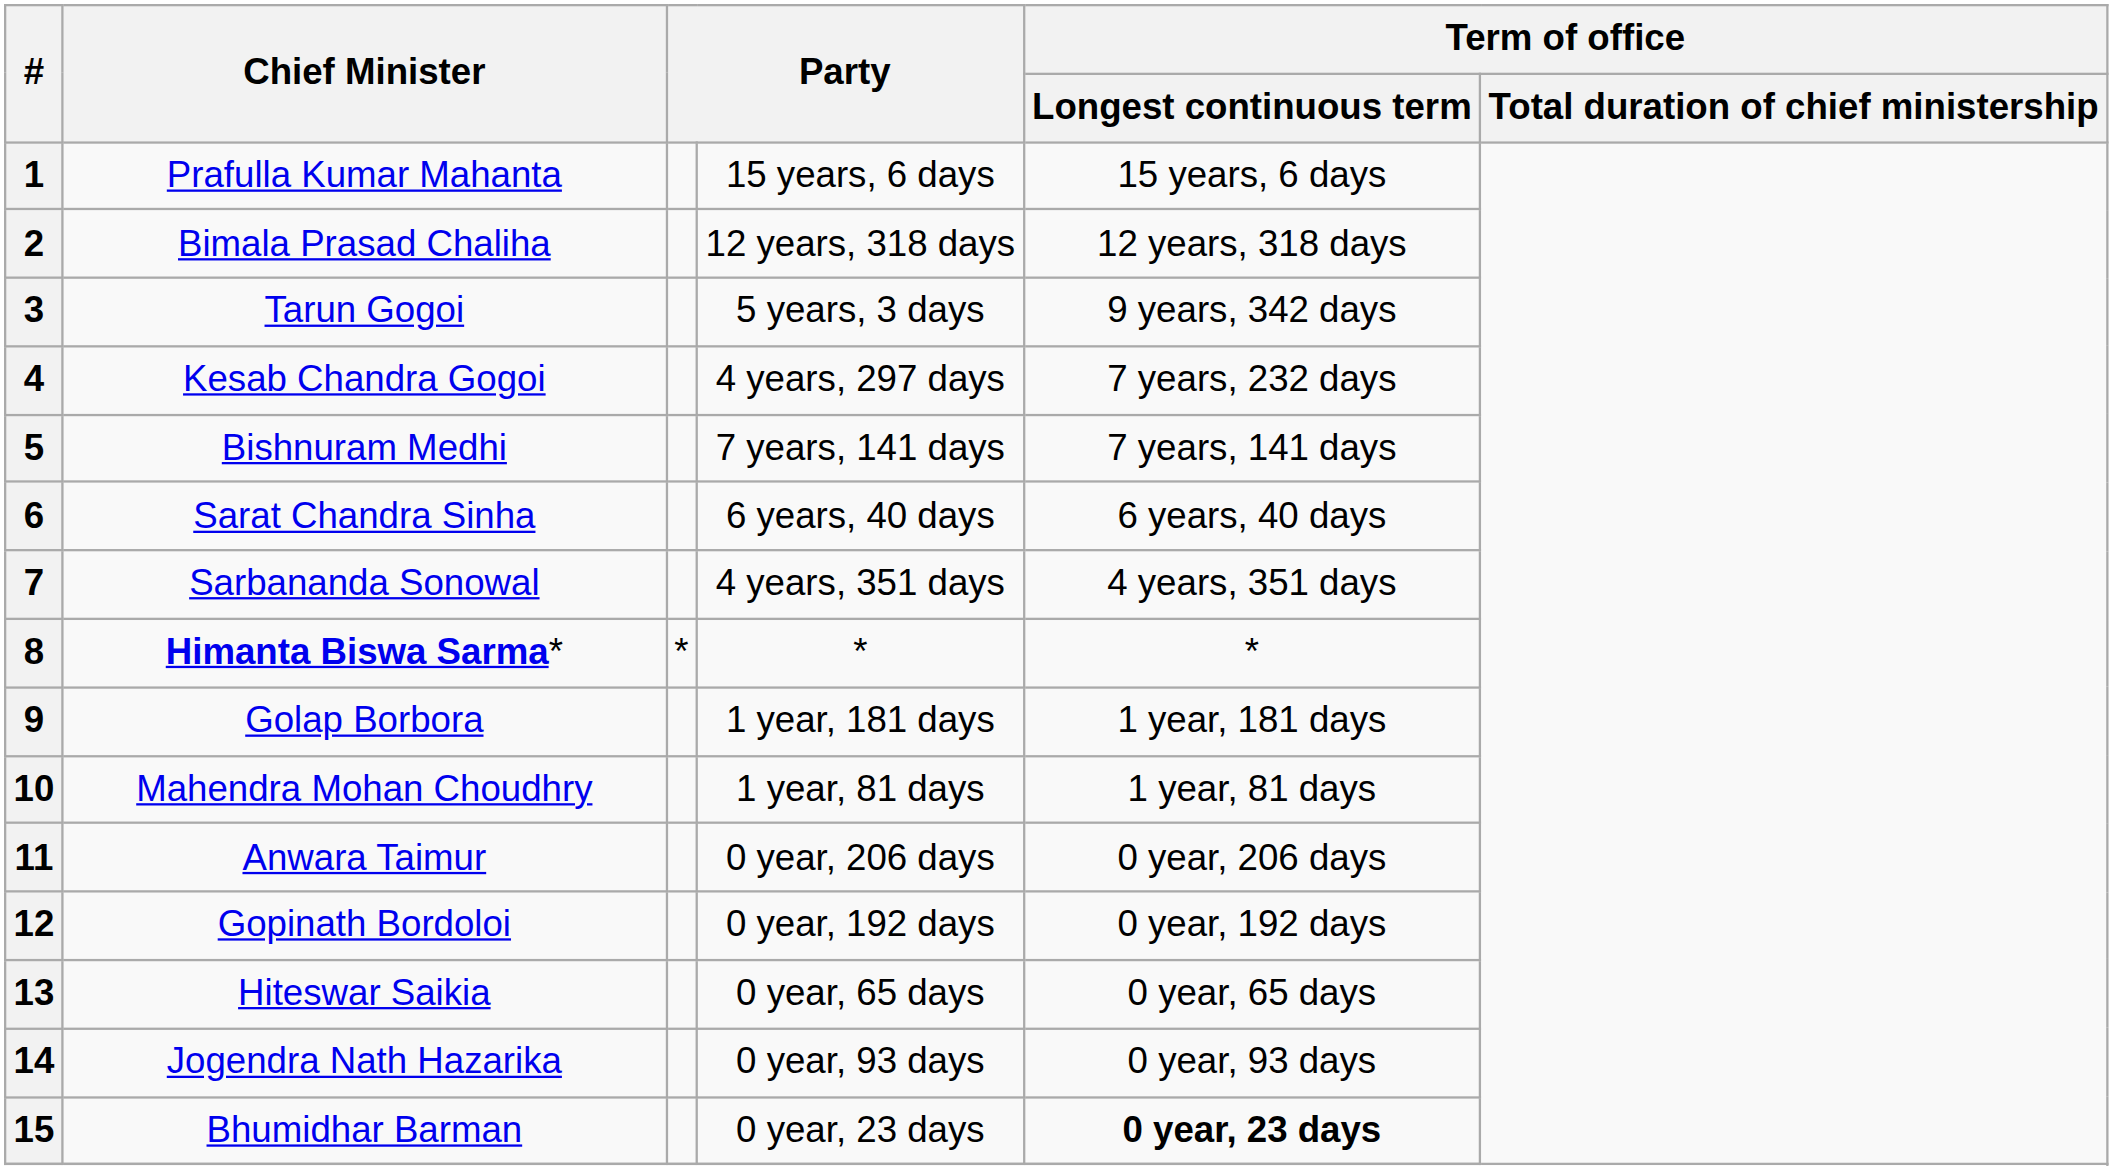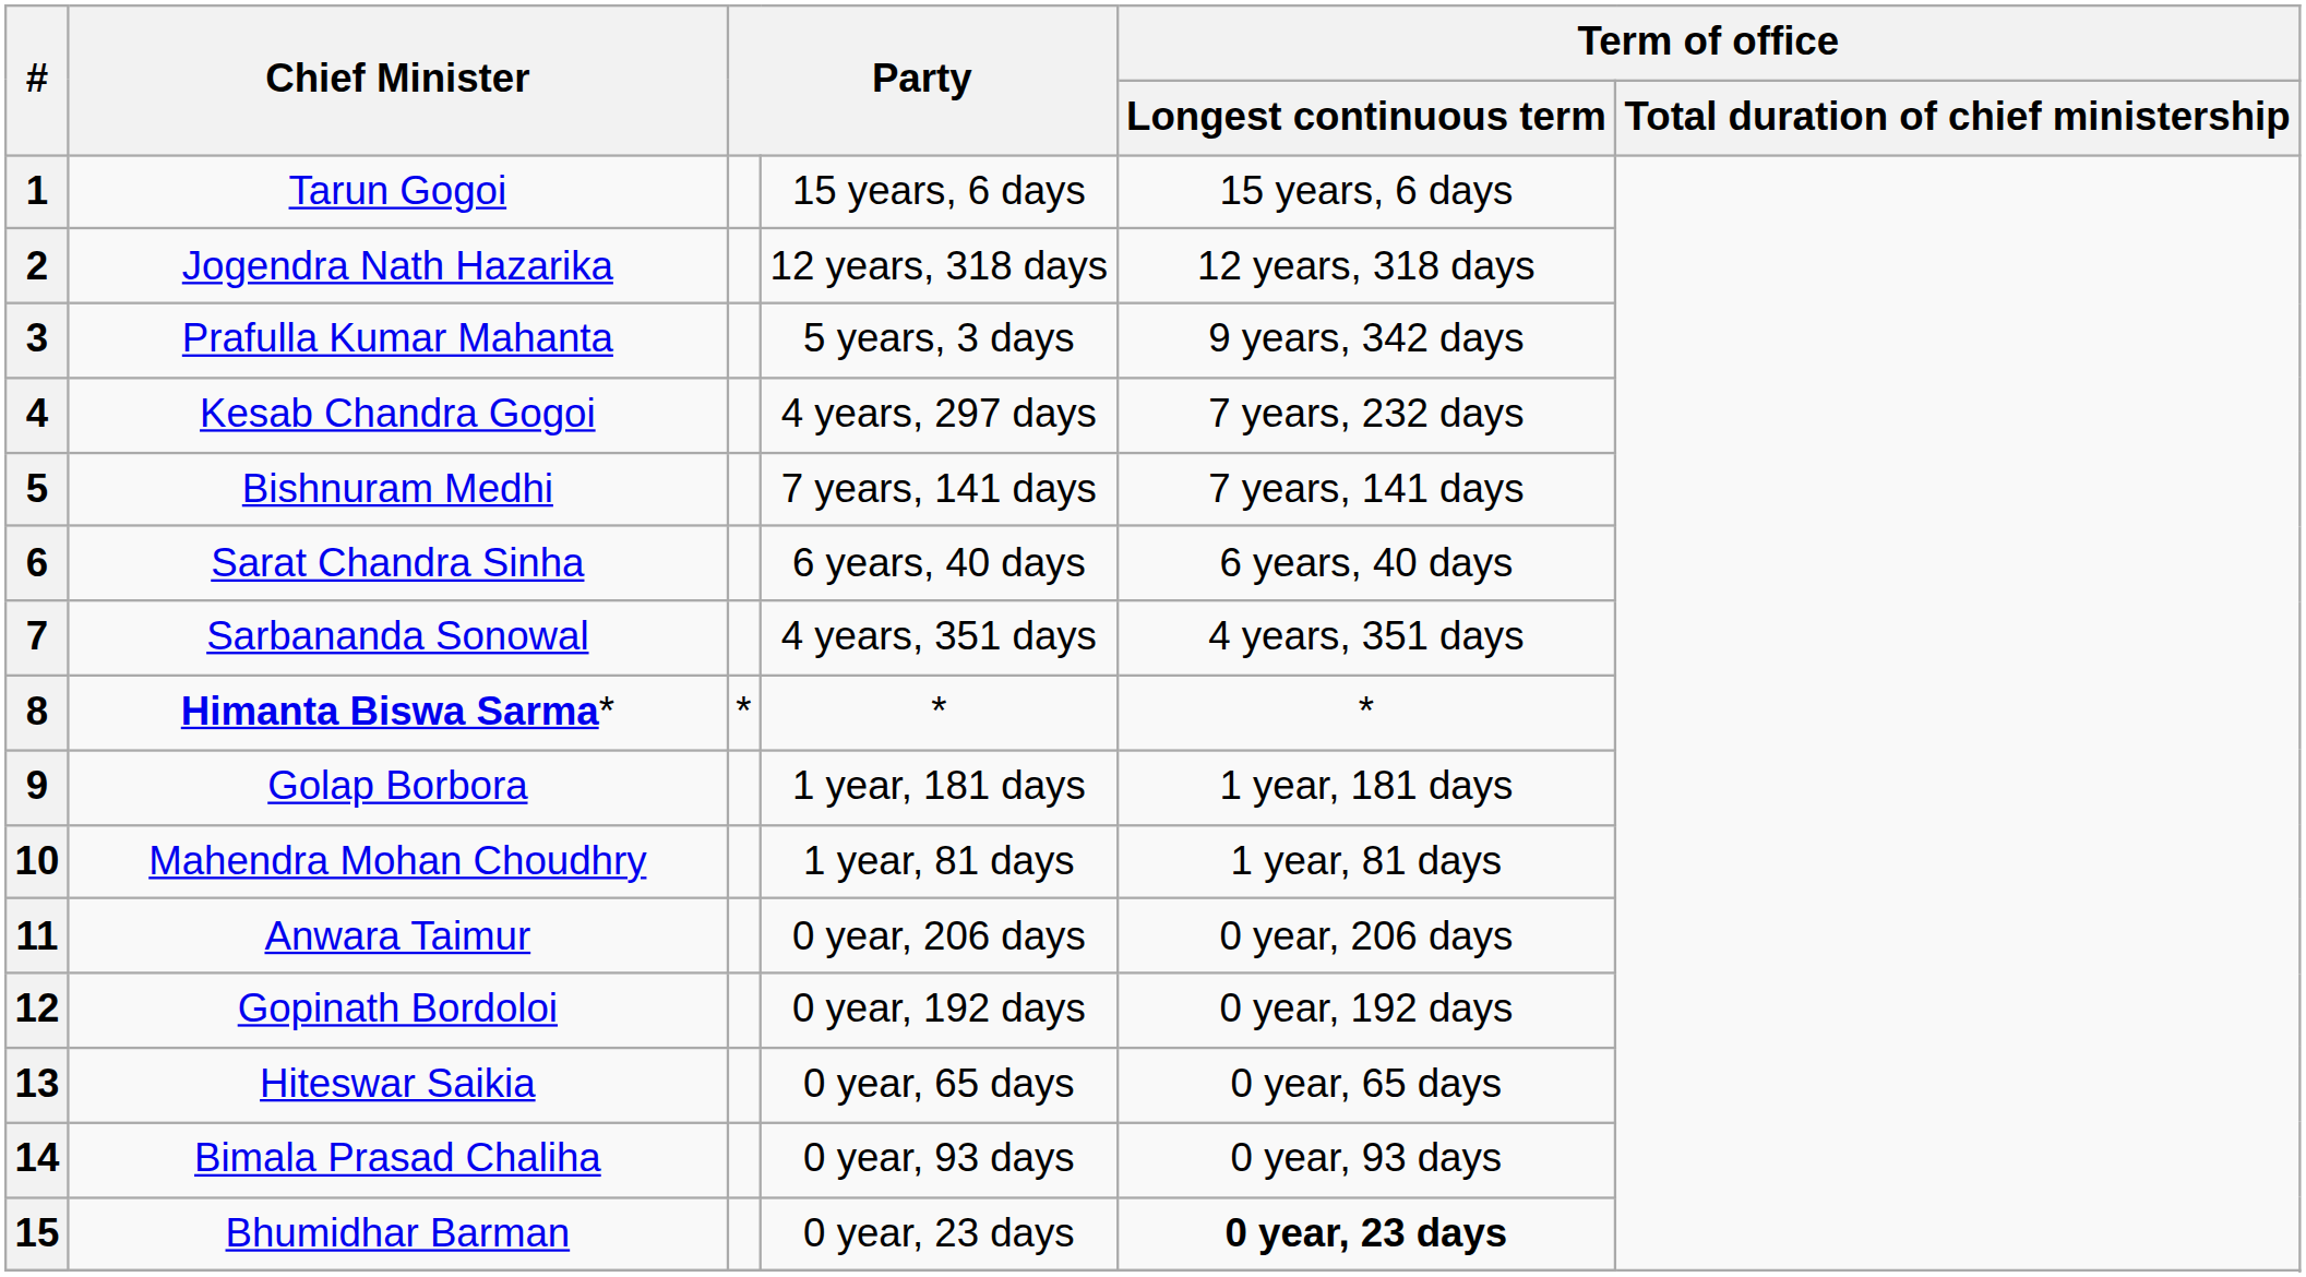1 | Chief Minister: Prafulla Kumar Mahanta -> Tarun Gogoi
2 | Chief Minister: Bimala Prasad Chaliha -> Jogendra Nath Hazarika
3 | Chief Minister: Tarun Gogoi -> Prafulla Kumar Mahanta
14 | Chief Minister: Jogendra Nath Hazarika -> Bimala Prasad Chaliha
